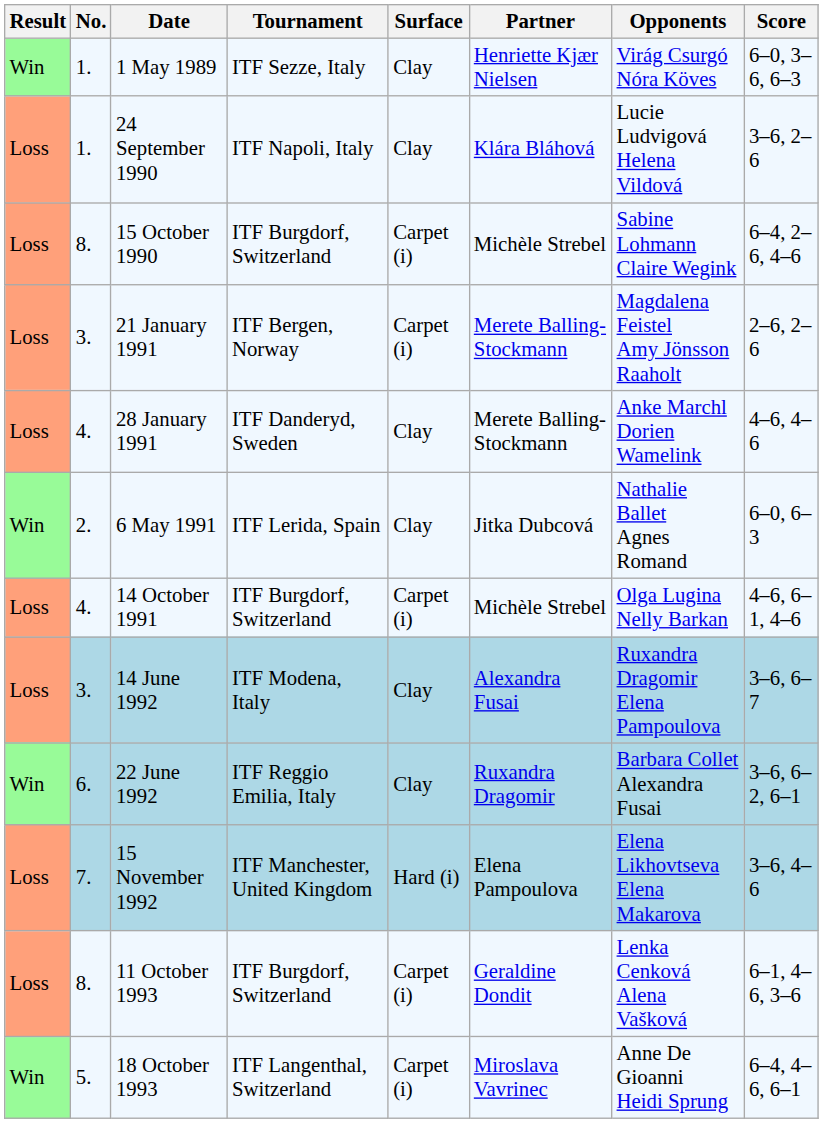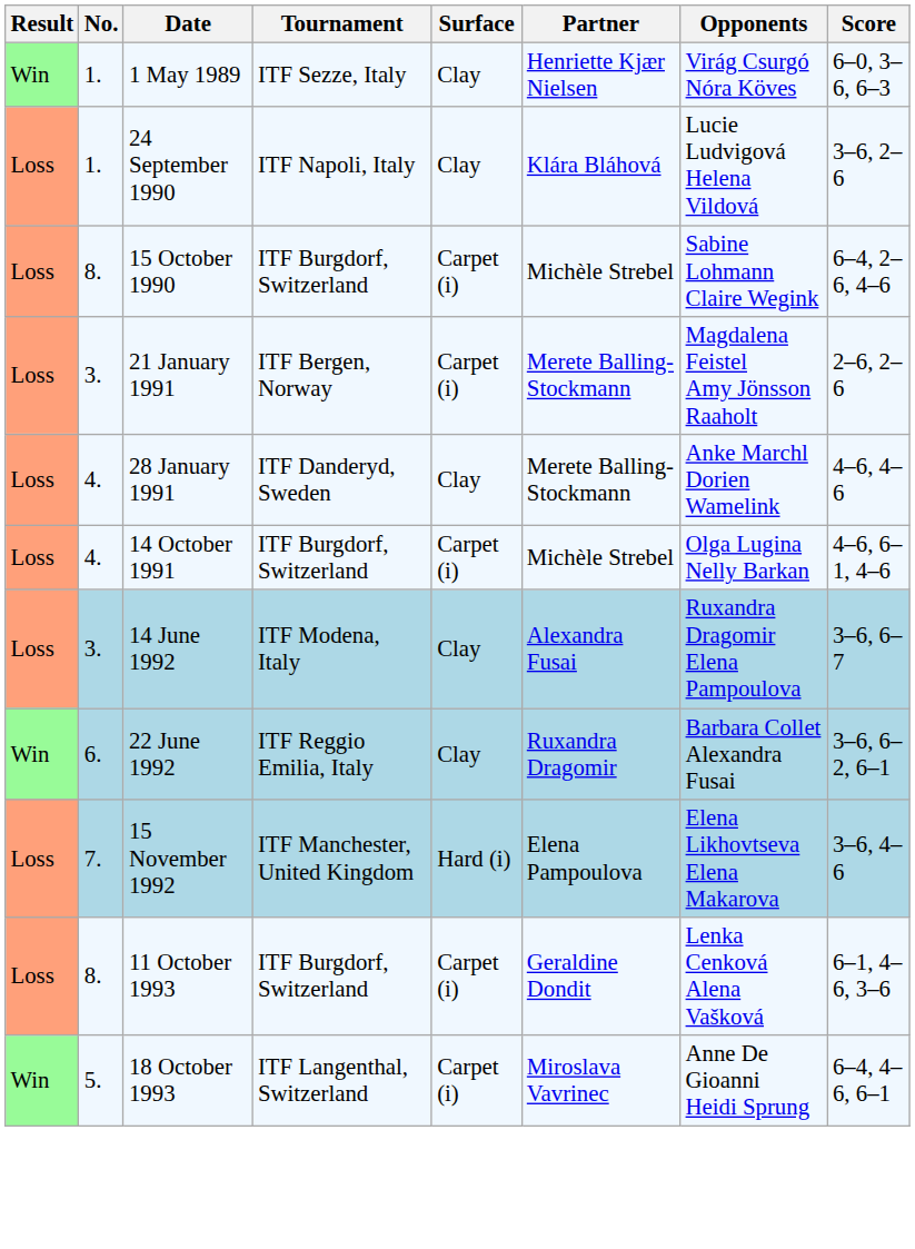- row: Win | 2. | 6 May 1991 | ITF Lerida, Spain | Clay | Jitka Dubcová | Nathalie Ballet Agnes Romand | 6–0, 6–3
